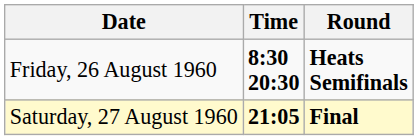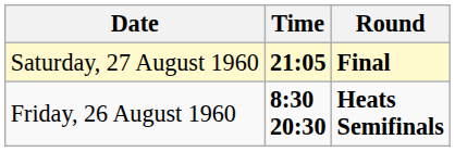rows swapped: Friday, 26 August 1960 <-> Saturday, 27 August 1960
